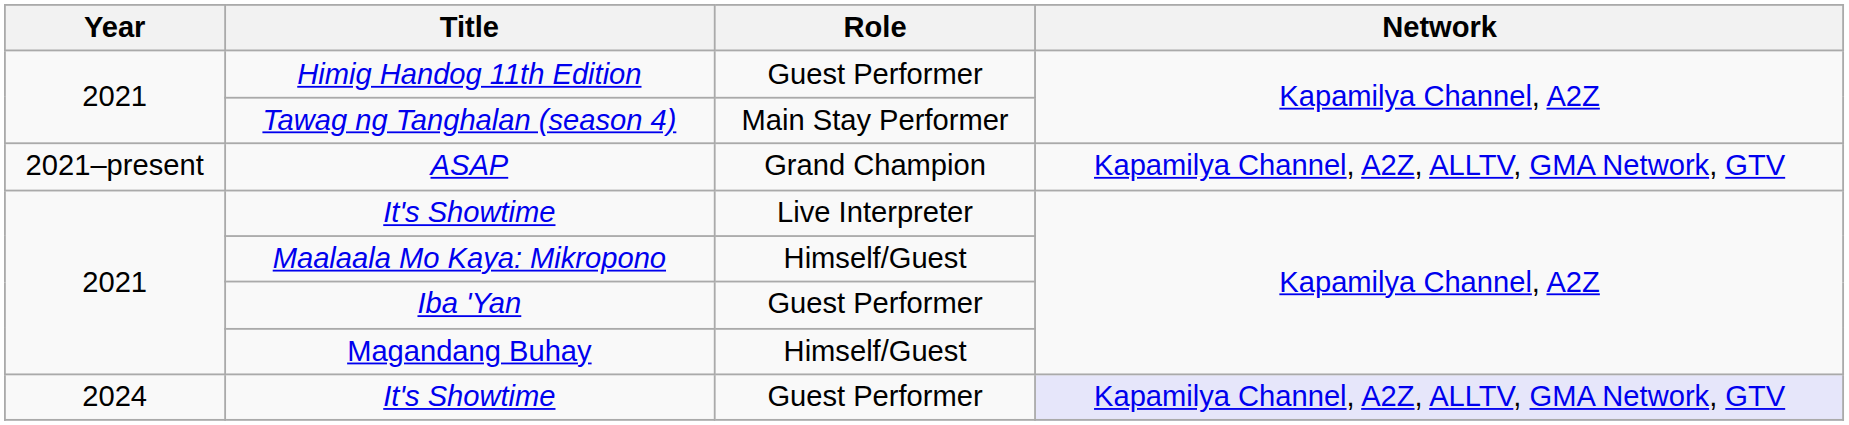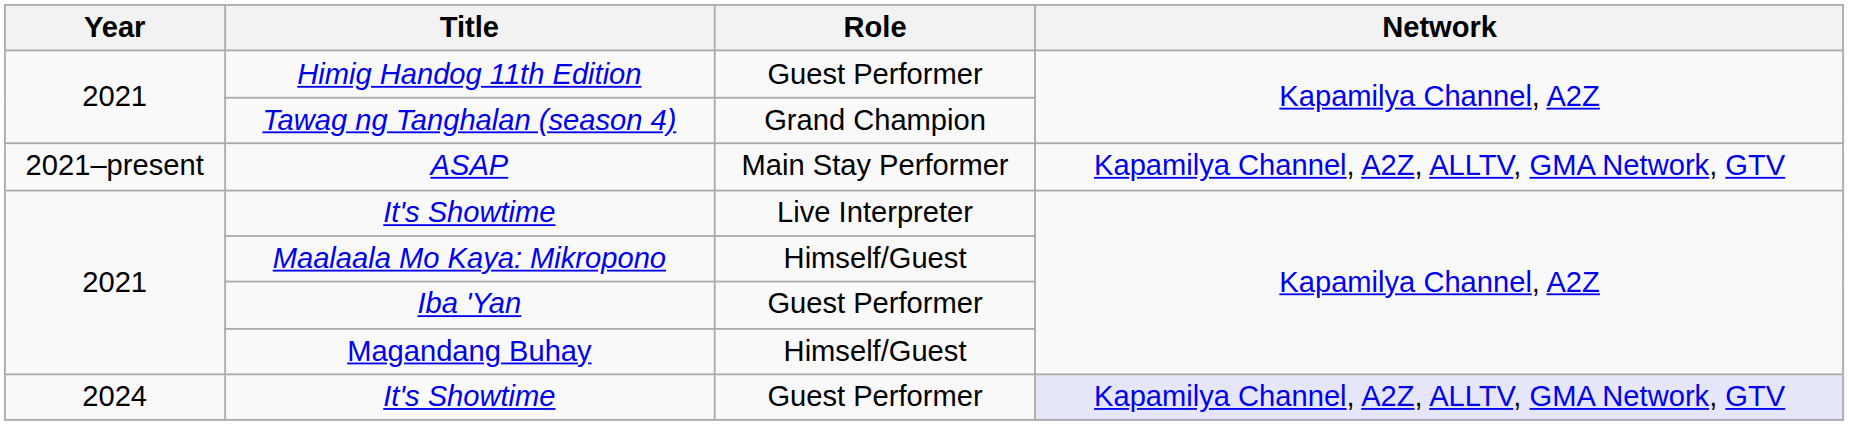Tawag ng Tanghalan (season 4) | Role: Main Stay Performer -> Grand Champion
ASAP | Role: Grand Champion -> Main Stay Performer
